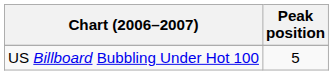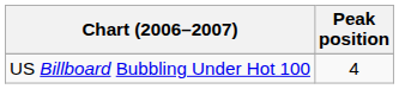US Billboard Bubbling Under Hot 100 | Peak position: 5 -> 4
